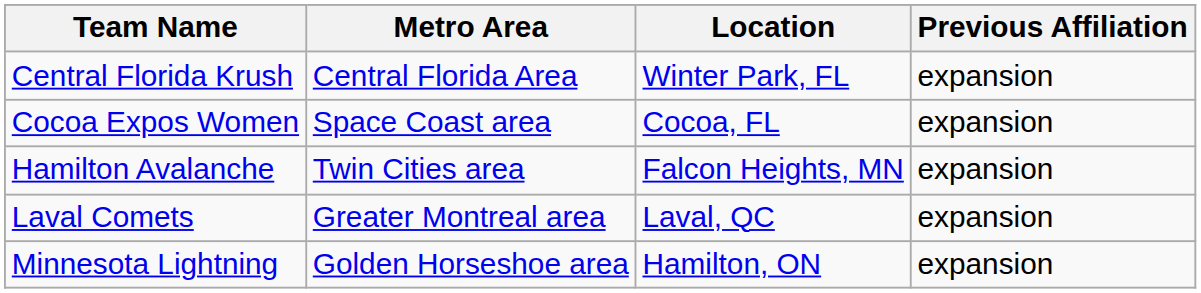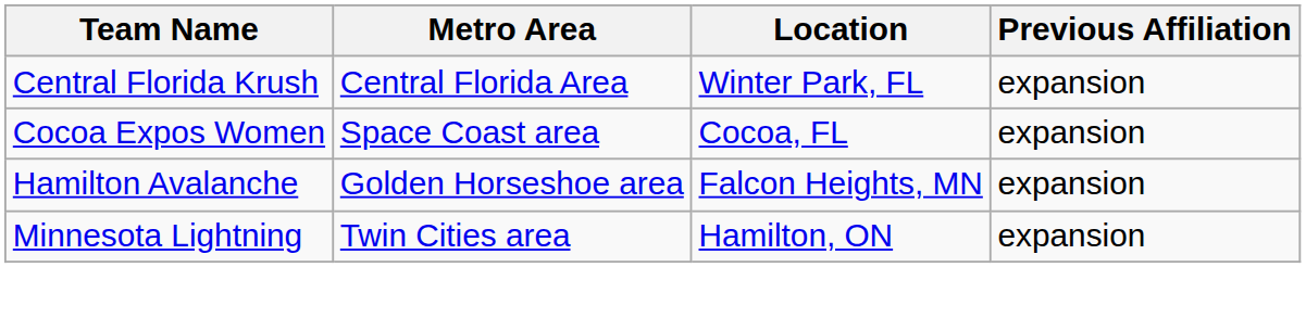Hamilton Avalanche | Metro Area: Twin Cities area -> Golden Horseshoe area
- row: Laval Comets | Greater Montreal area | Laval, QC | expansion
Minnesota Lightning | Metro Area: Golden Horseshoe area -> Twin Cities area
